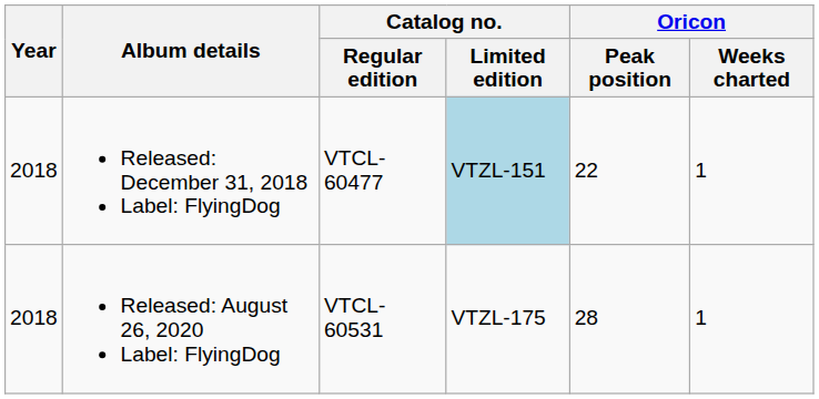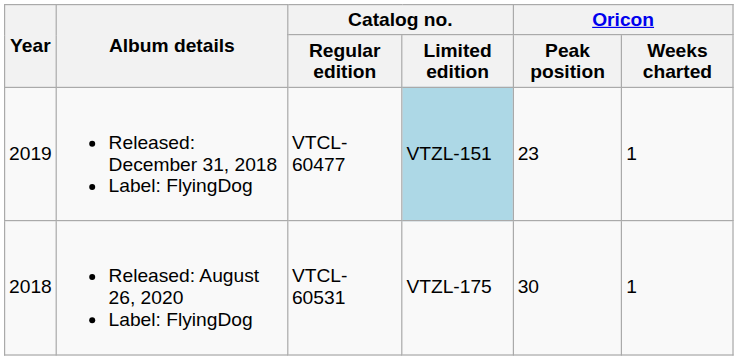Released: December 31, 2018 Label: FlyingDog | Year: 2018 -> 2019
Released: December 31, 2018 Label: FlyingDog | Oricon / Peak position: 22 -> 23
Released: August 26, 2020 Label: FlyingDog | Oricon / Peak position: 28 -> 30
